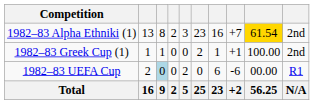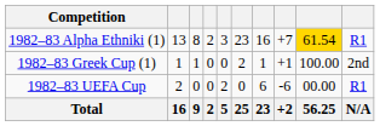1982–83 Alpha Ethniki (1) | column 10: 2nd -> R1
1982–83 UEFA Cup | column 3: lightblue background -> no background
